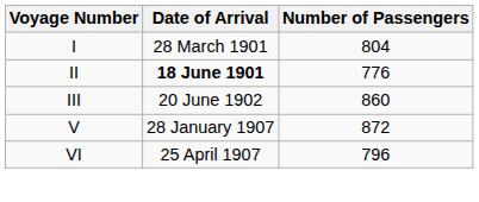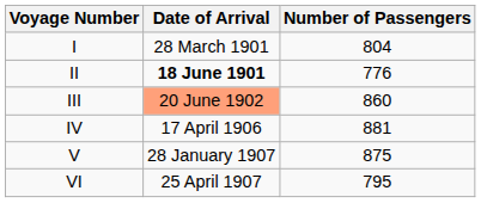III | Date of Arrival: no background -> lightsalmon background
+ row: IV | 17 April 1906 | 881
V | Number of Passengers: 872 -> 875
VI | Number of Passengers: 796 -> 795
